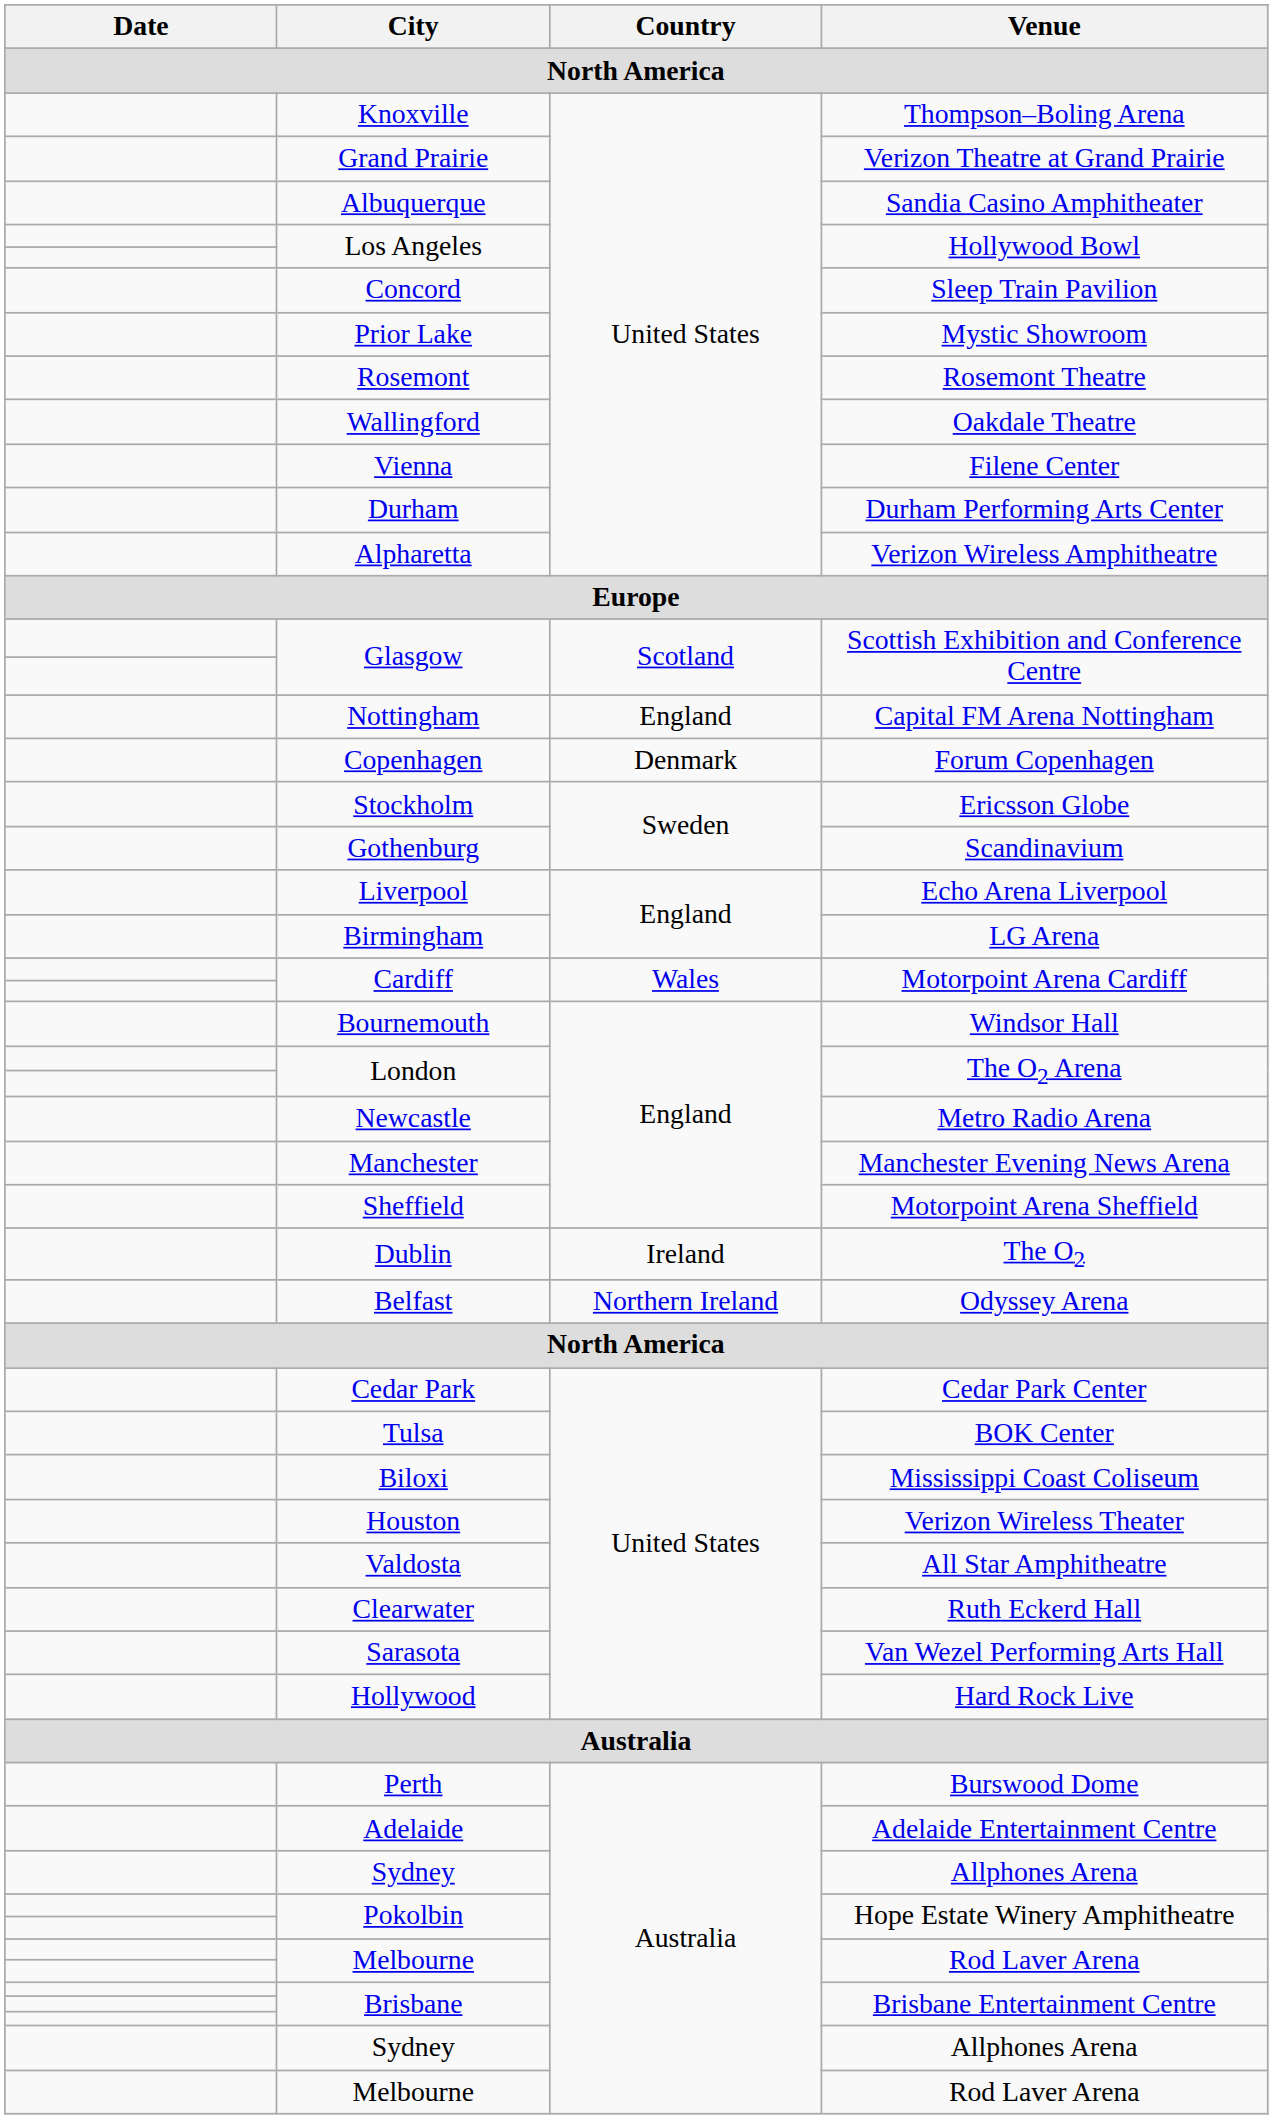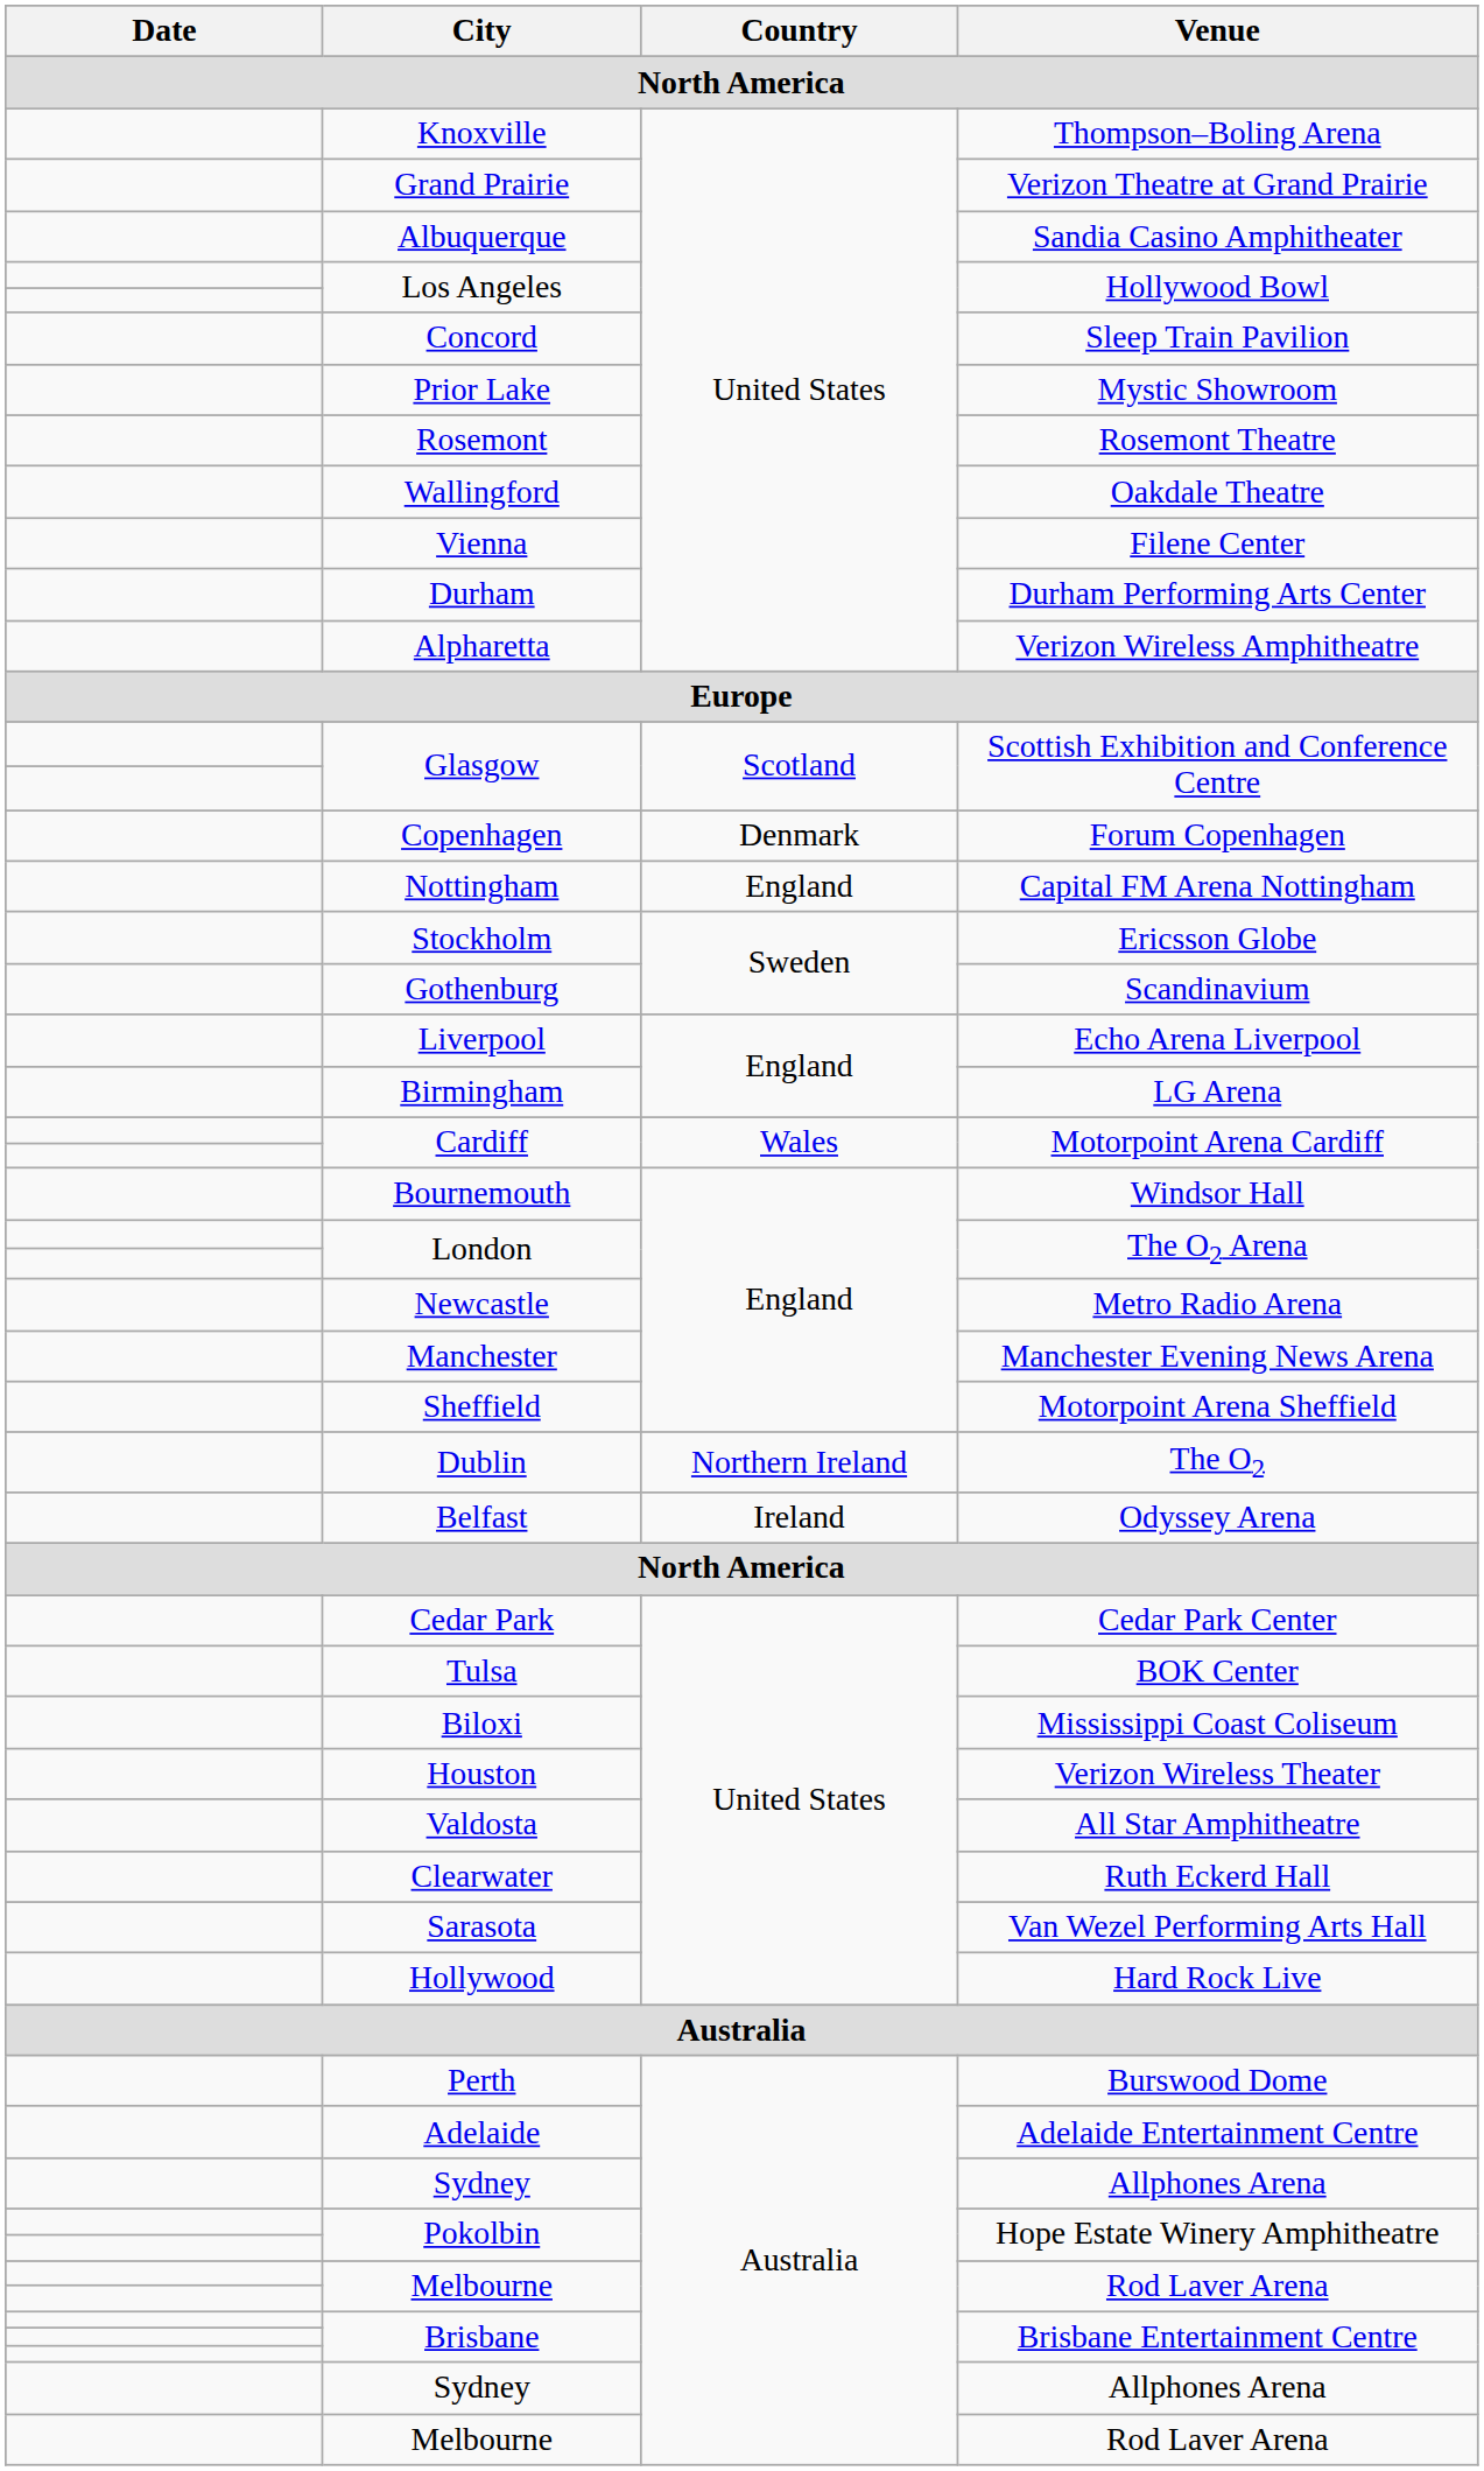rows swapped: Nottingham <-> Copenhagen
Dublin | Country: Ireland -> Northern Ireland
Belfast | Country: Northern Ireland -> Ireland
